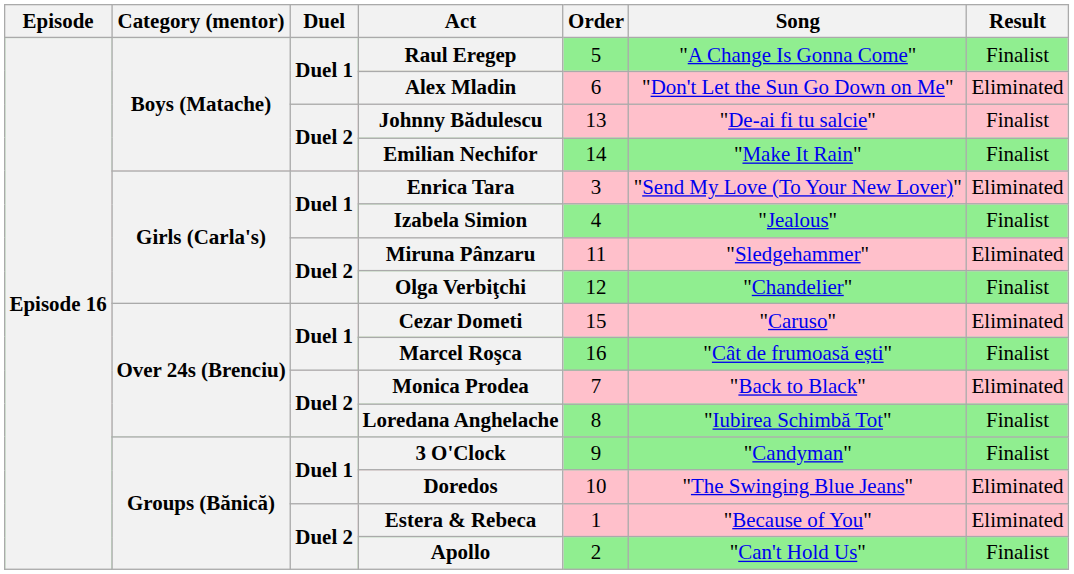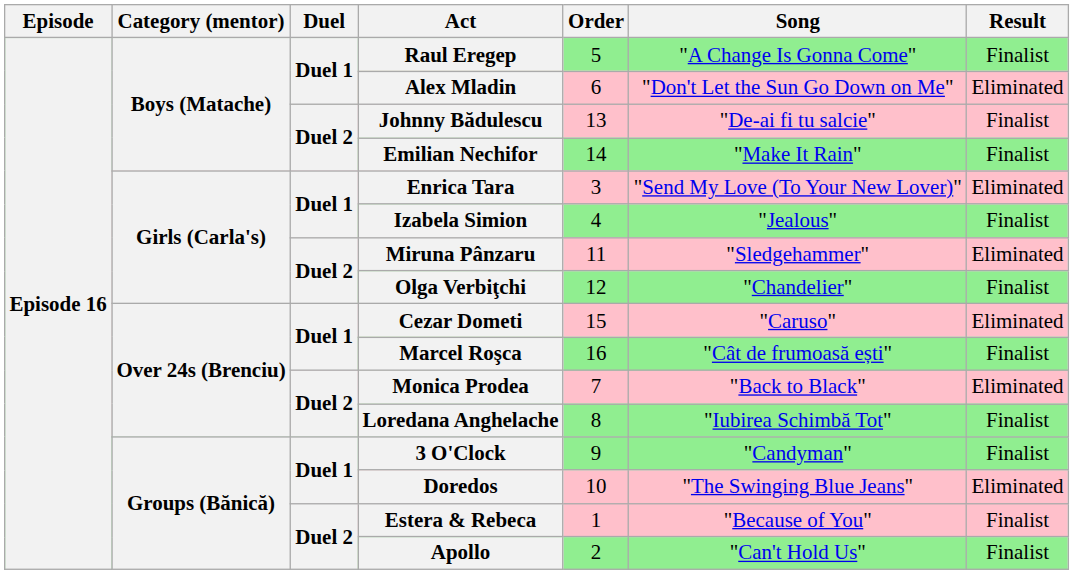Estera & Rebeca | Result: Eliminated -> Finalist
